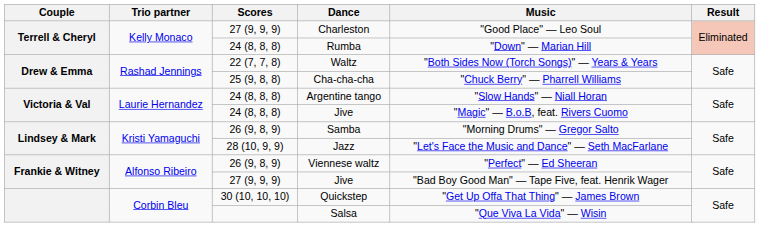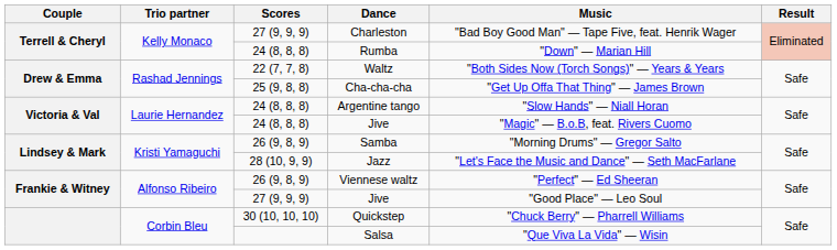Charleston | Music: "Good Place" — Leo Soul -> "Bad Boy Good Man" — Tape Five, feat. Henrik Wager
Cha-cha-cha | Music: "Chuck Berry" — Pharrell Williams -> "Get Up Offa That Thing" — James Brown
27 (9, 9, 9) / Jive | Music: "Bad Boy Good Man" — Tape Five, feat. Henrik Wager -> "Good Place" — Leo Soul
Quickstep | Music: "Get Up Offa That Thing" — James Brown -> "Chuck Berry" — Pharrell Williams
